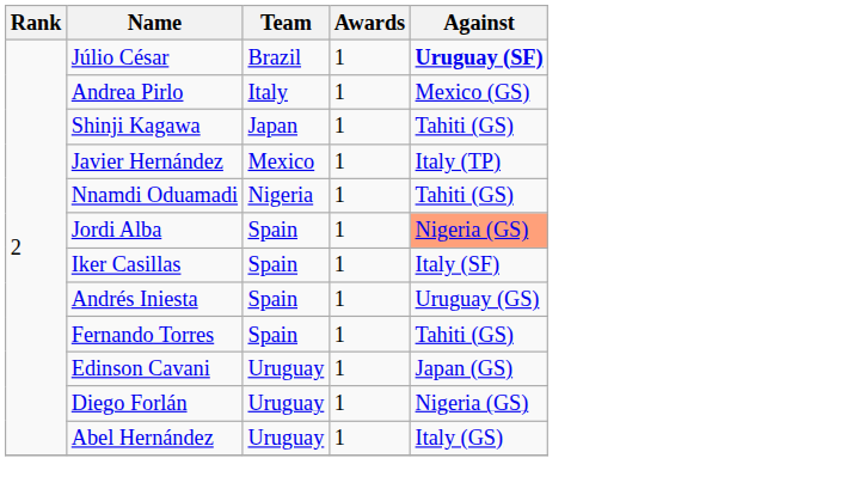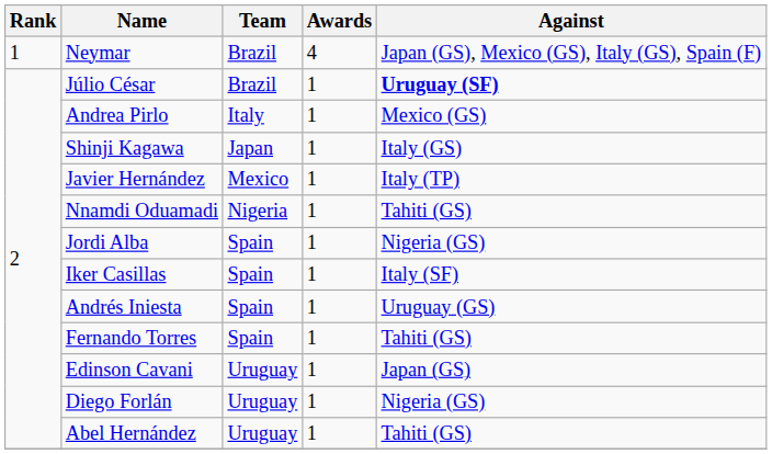+ row: 1 | Neymar | Brazil | 4 | Japan (GS), Mexico (GS), Italy (GS), Spain (F)
Shinji Kagawa | Against: Tahiti (GS) -> Italy (GS)
Jordi Alba | Against: lightsalmon background -> no background
Abel Hernández | Against: Italy (GS) -> Tahiti (GS)
